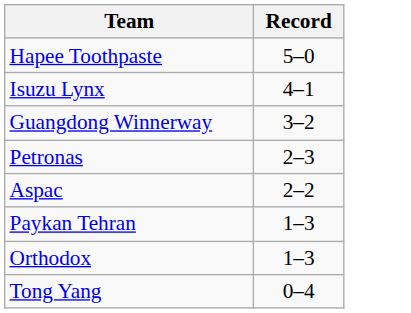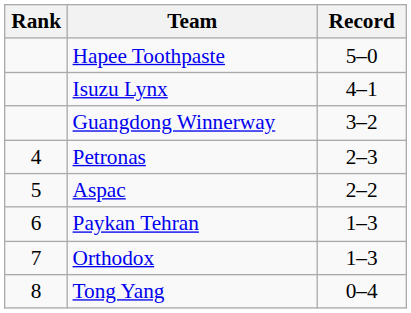+ column: Rank | 4 | 5 | 6 | 7 | 8
